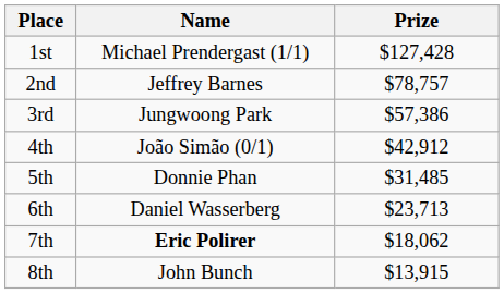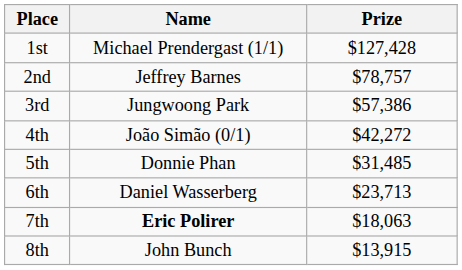4th | Prize: $42,912 -> $42,272
7th | Prize: $18,062 -> $18,063
